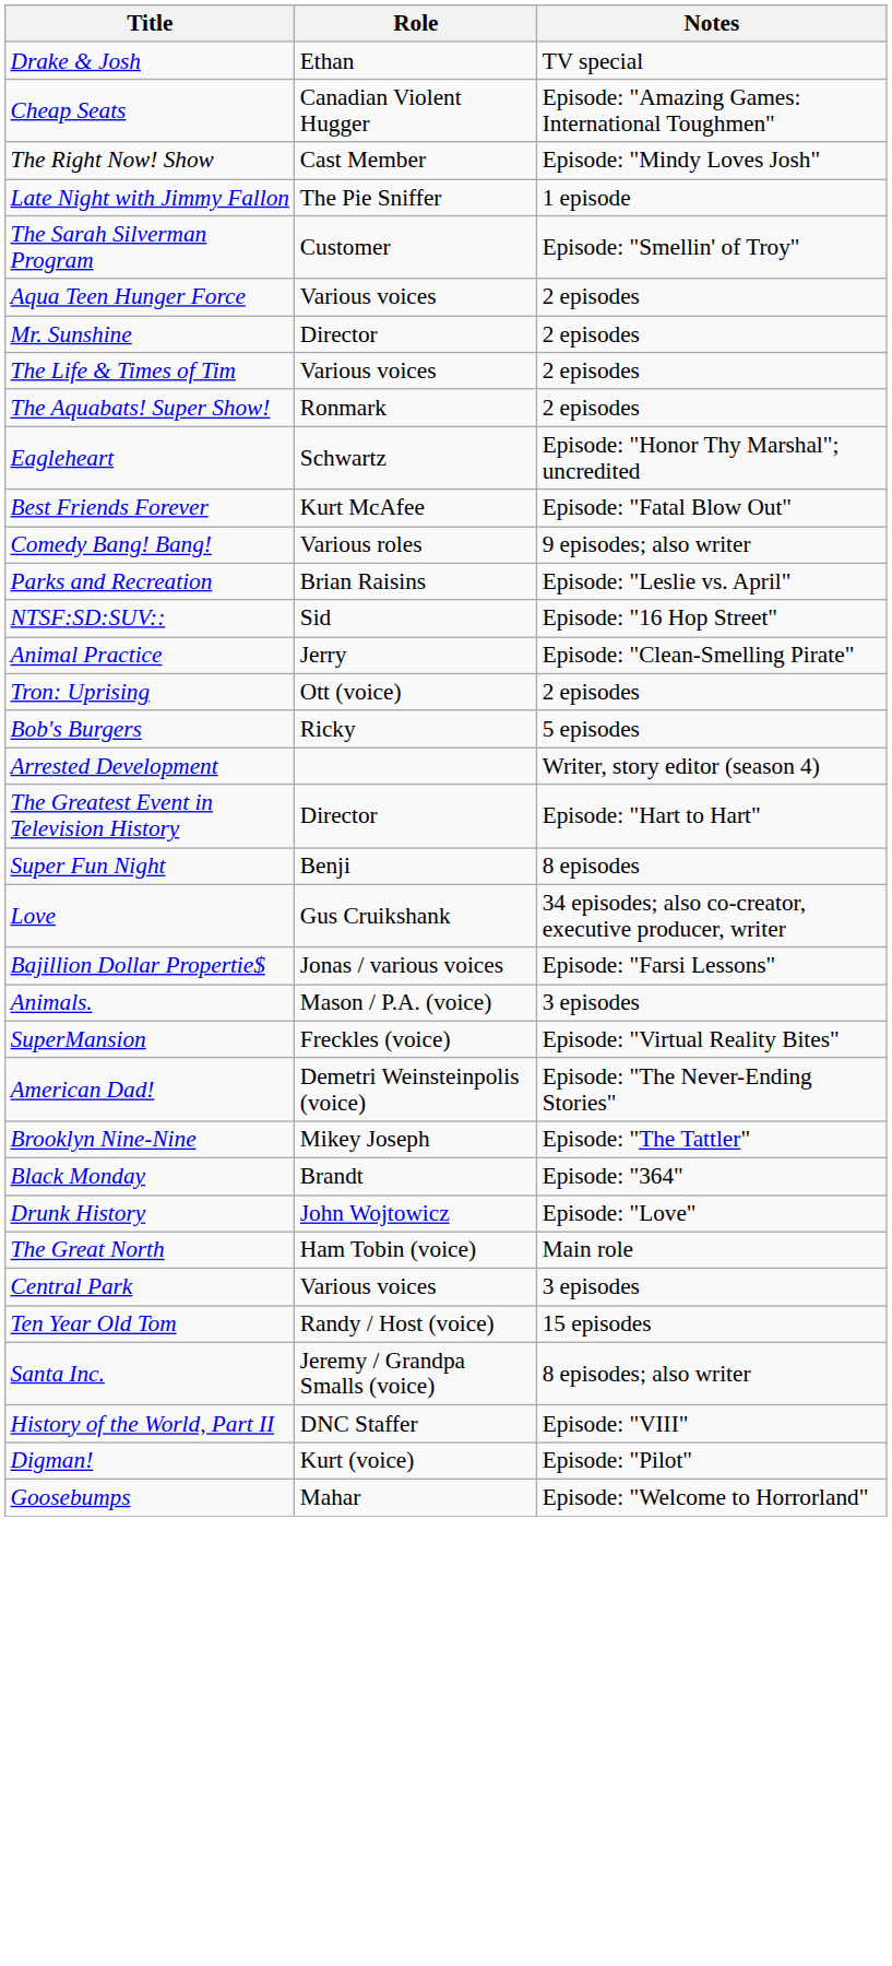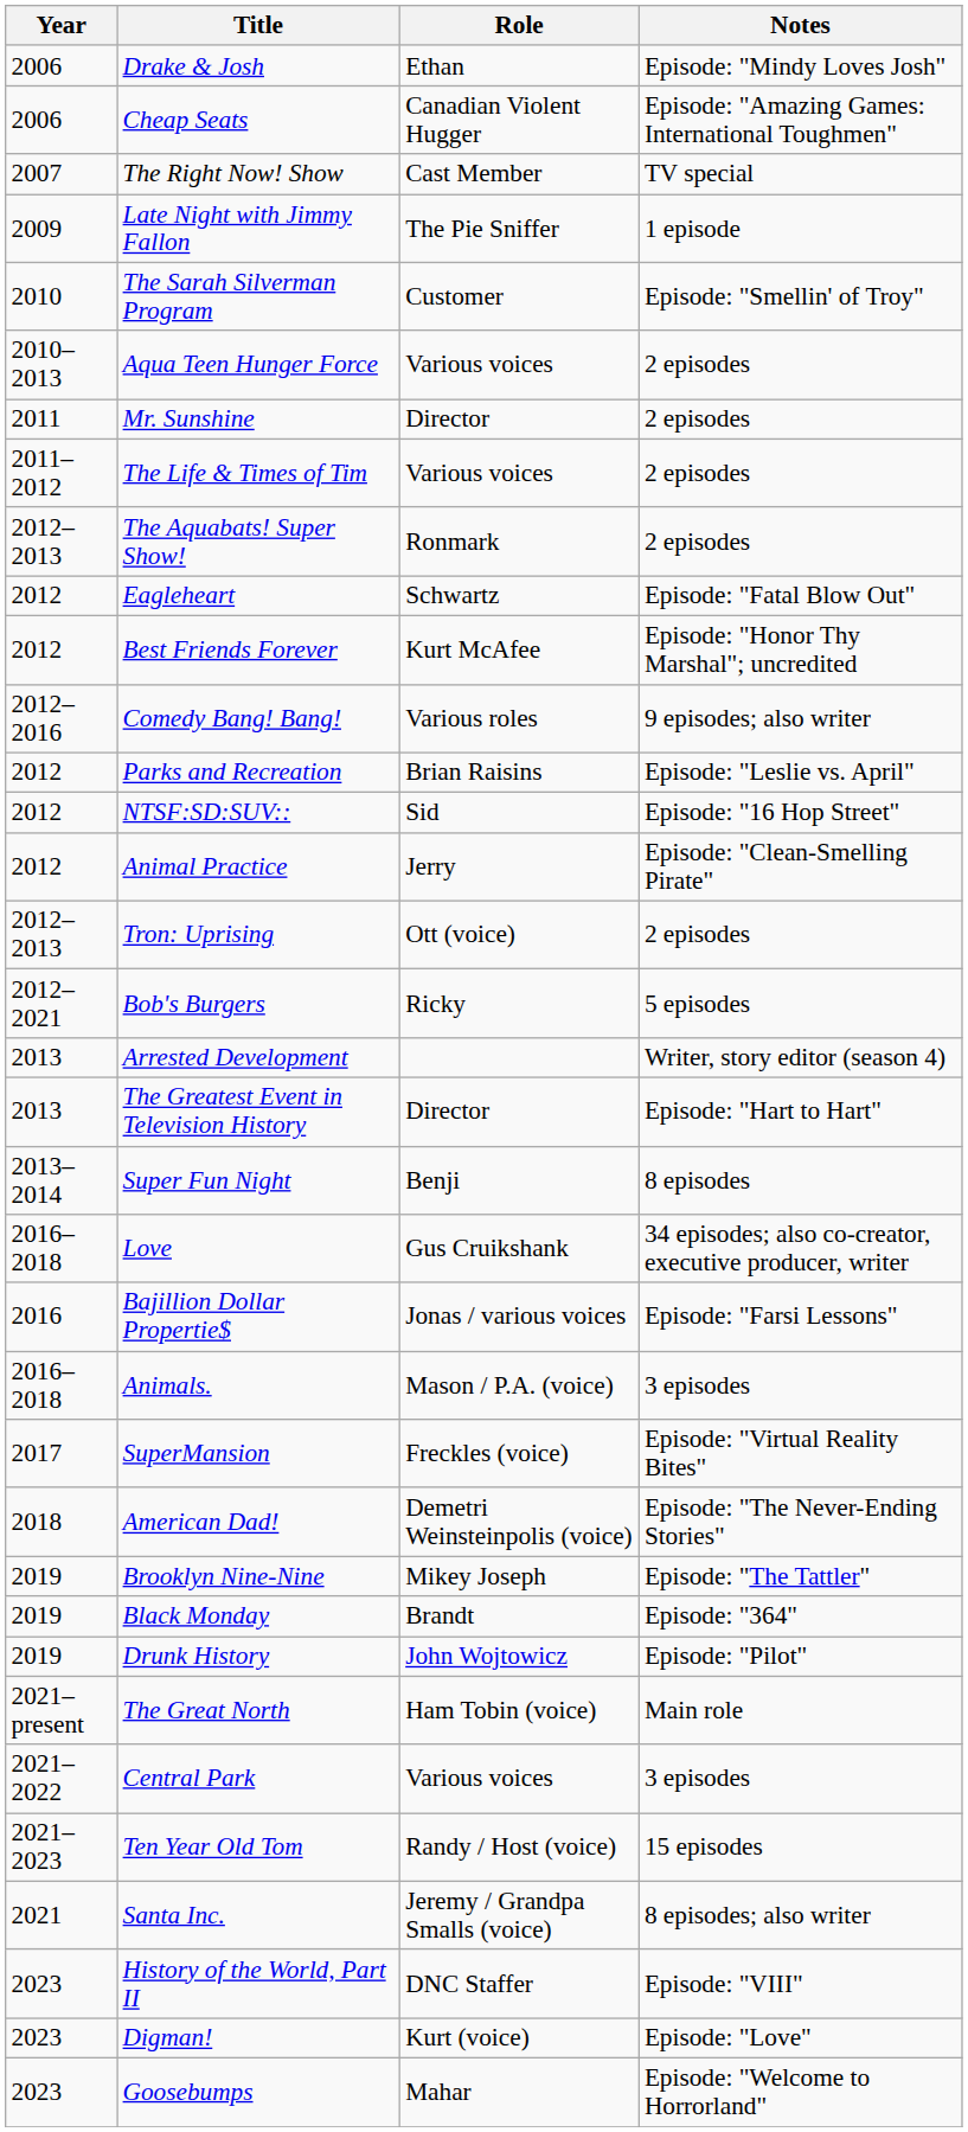+ column: Year | 2006 | 2006 | 2007 | 2009 | 2010 | 2010–2013 | 2011 | 2011–2012 | 2012–2013 | 2012 | 2012 | 2012–2016 | 2012 | 2012 | 2012 | 2012–2013 | 2012–2021 | 2013 | 2013 | 2013–2014 | 2016–2018 | 2016 | 2016–2018 | 2017 | 2018 | 2019 | 2019 | 2019 | 2021–present | 2021–2022 | 2021–2023 | 2021 | 2023 | 2023 | 2023
Drake & Josh | Notes: TV special -> Episode: "Mindy Loves Josh"
The Right Now! Show | Notes: Episode: "Mindy Loves Josh" -> TV special
Eagleheart | Notes: Episode: "Honor Thy Marshal"; uncredited -> Episode: "Fatal Blow Out"
Best Friends Forever | Notes: Episode: "Fatal Blow Out" -> Episode: "Honor Thy Marshal"; uncredited
Drunk History | Notes: Episode: "Love" -> Episode: "Pilot"
Digman! | Notes: Episode: "Pilot" -> Episode: "Love"
